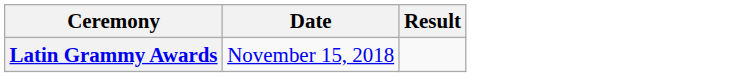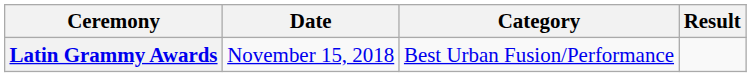+ column: Category | Best Urban Fusion/Performance
